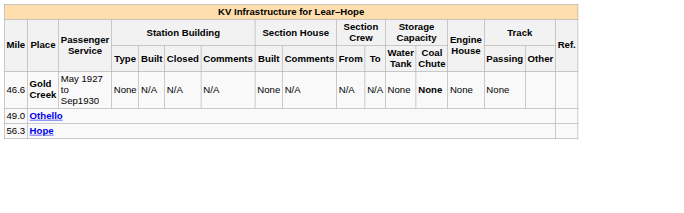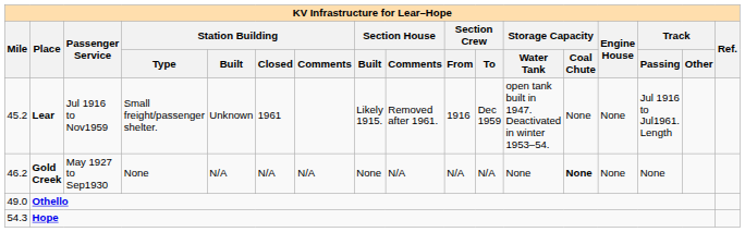+ row: 45.2 | Lear | Jul 1916 to Nov1959 | Small freight/passenger shelter. | Unknown | 1961 | Likely 1915. | Removed after 1961. | 1916 | Dec 1959 | open tank built in 1947. Deactivated in winter 1953–54. | None | None | Jul 1916 to Jul1961. Length
Gold Creek | Mile: 46.6 -> 46.2
Hope | Mile: 56.3 -> 54.3
